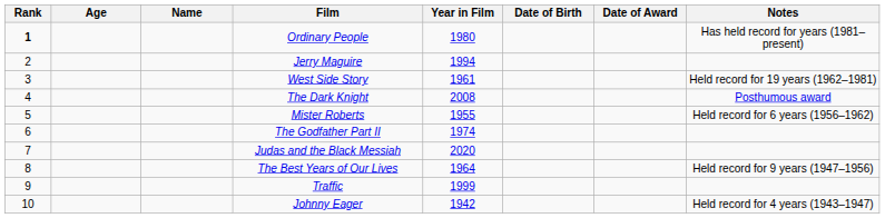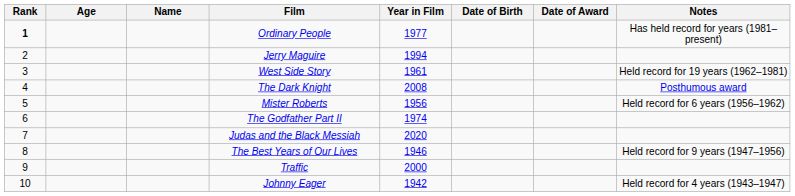Ordinary People | Year in Film: 1980 -> 1977
Mister Roberts | Year in Film: 1955 -> 1956
The Best Years of Our Lives | Year in Film: 1964 -> 1946
Traffic | Year in Film: 1999 -> 2000
